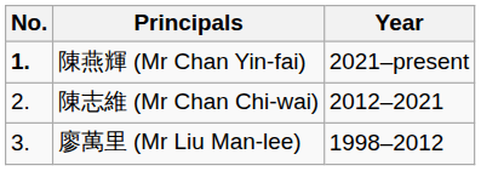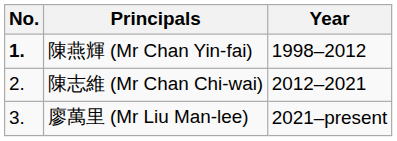陳燕輝 (Mr Chan Yin-fai) | Year: 2021–present -> 1998–2012
廖萬里 (Mr Liu Man-lee) | Year: 1998–2012 -> 2021–present
